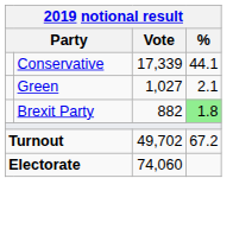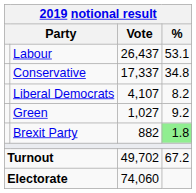+ row: Labour | 26,437 | 53.1
Conservative | Vote: 17,339 -> 17,337
Conservative | %: 44.1 -> 34.8
+ row: Liberal Democrats | 4,107 | 8.2
Green | %: 2.1 -> 9.2
